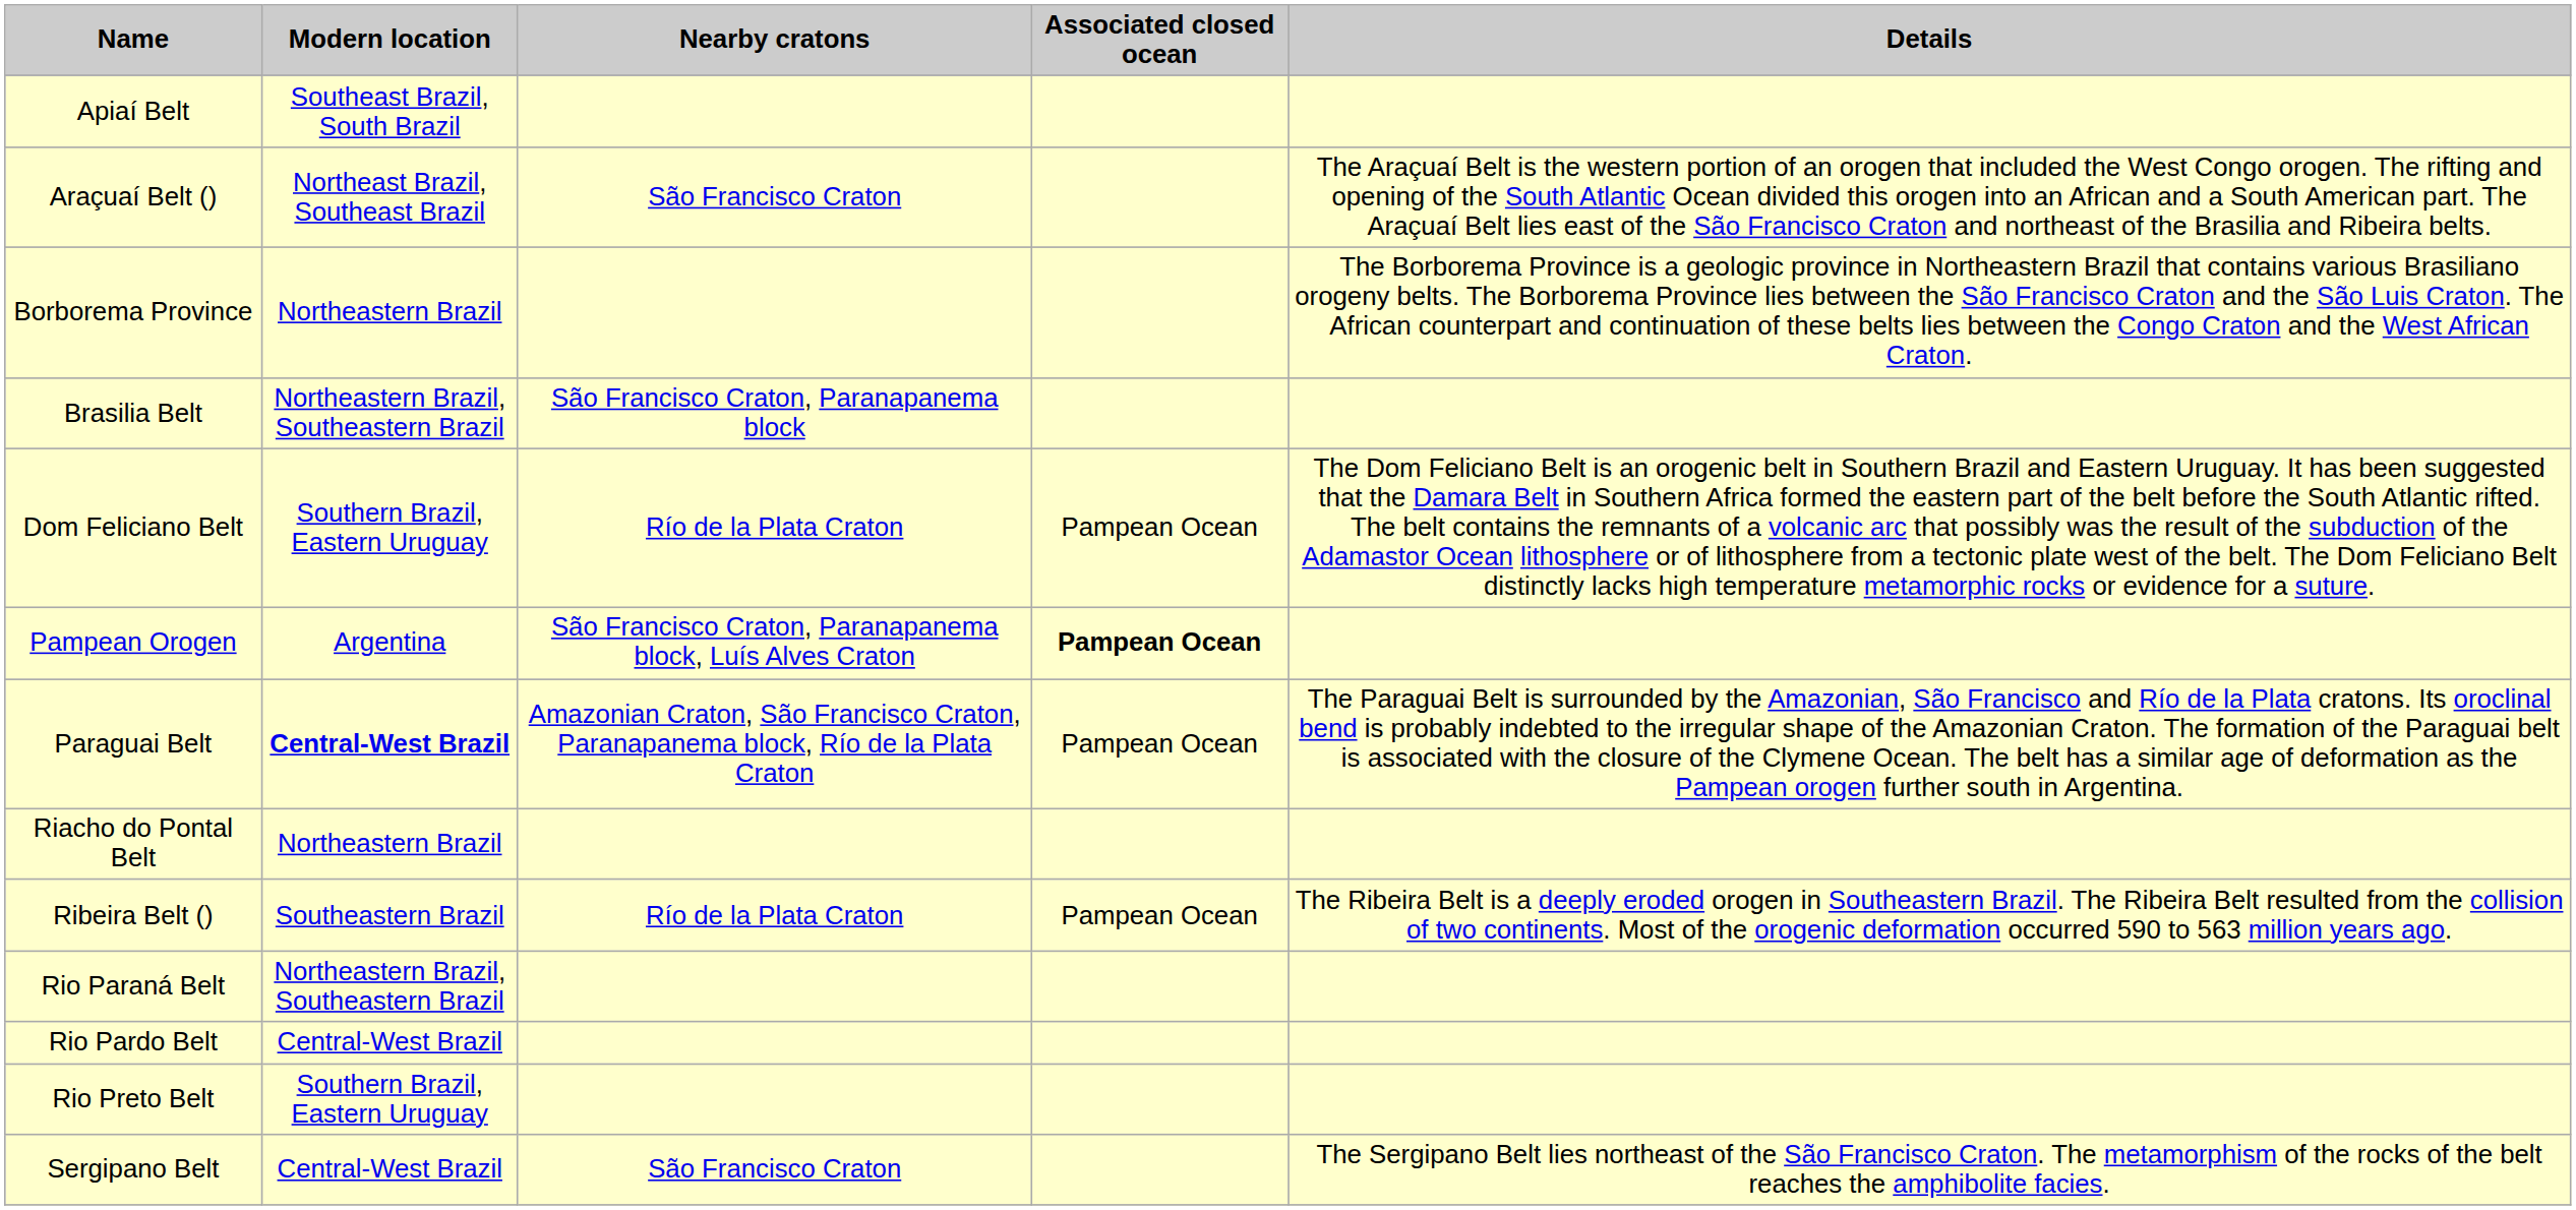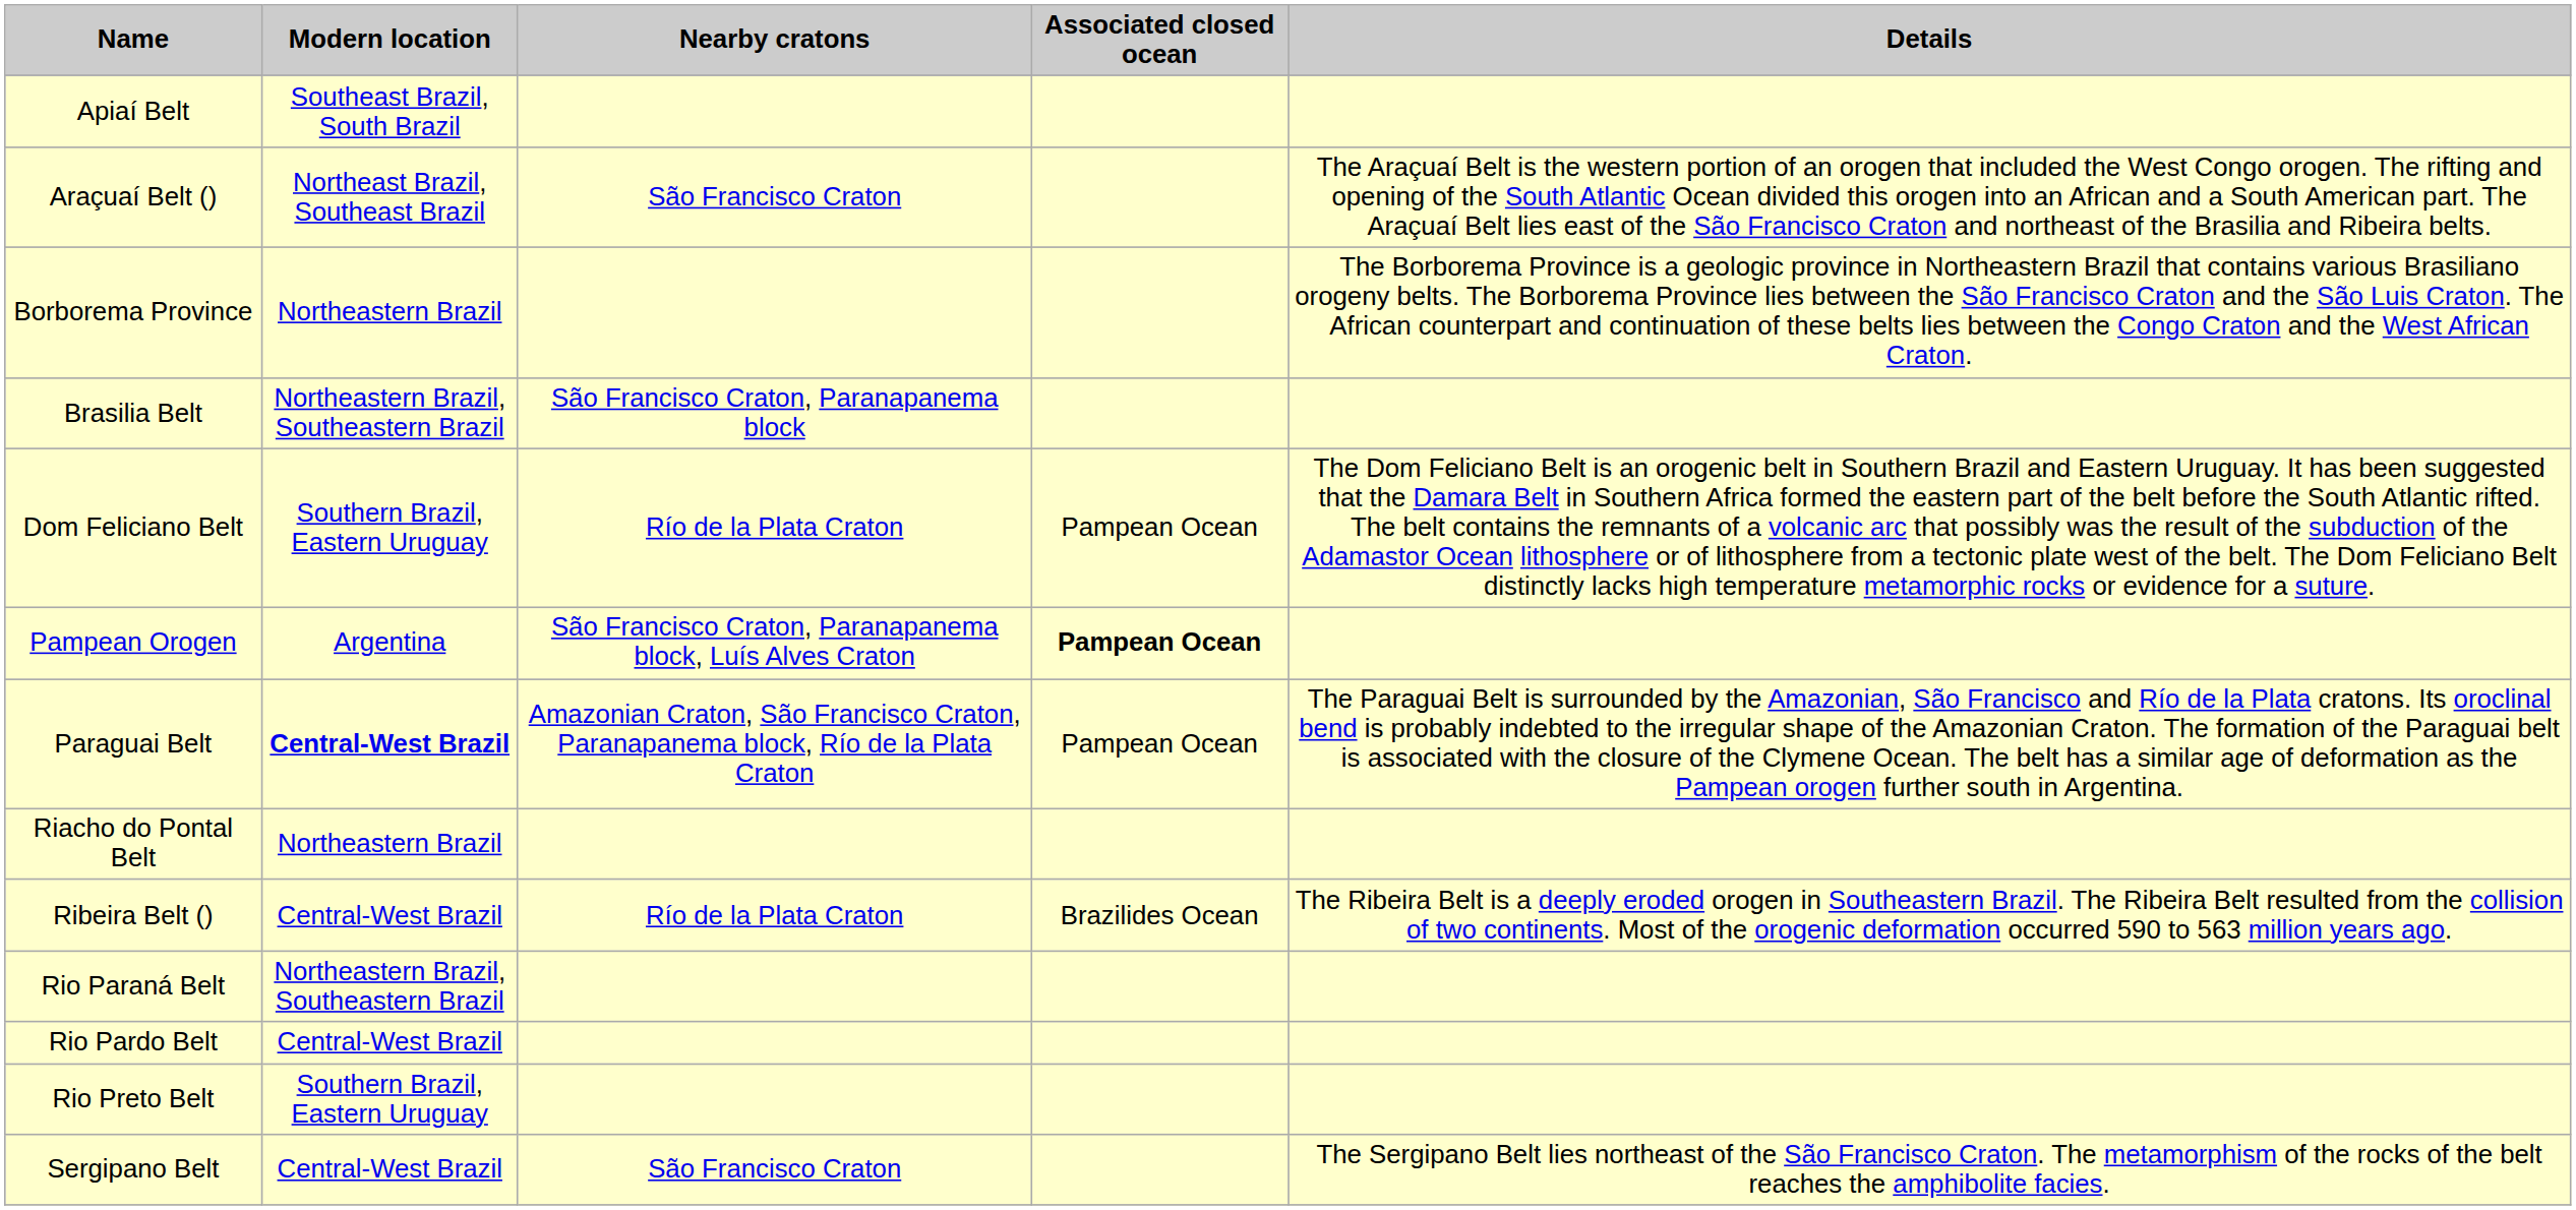Ribeira Belt () | Modern location: Southeastern Brazil -> Central-West Brazil
Ribeira Belt () | Associated closed ocean: Pampean Ocean -> Brazilides Ocean
